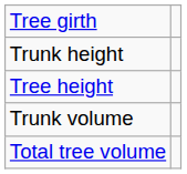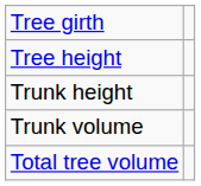rows swapped: Trunk height <-> Tree height
